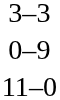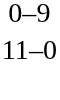- row: 3–3
